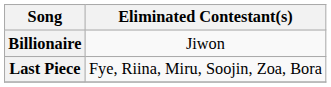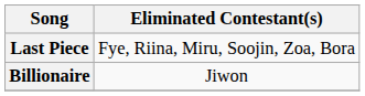rows swapped: Billionaire <-> Last Piece
